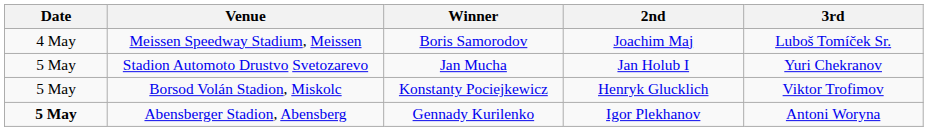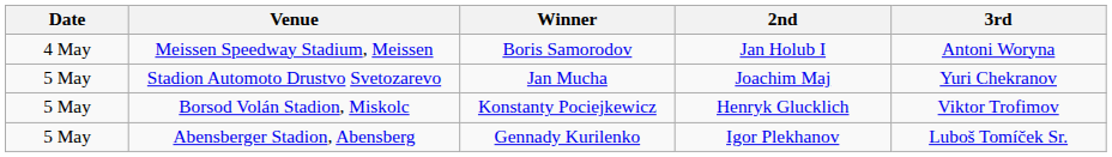Meissen Speedway Stadium, Meissen | 2nd: Joachim Maj -> Jan Holub I
Meissen Speedway Stadium, Meissen | 3rd: Luboš Tomíček Sr. -> Antoni Woryna
Stadion Automoto Drustvo Svetozarevo | 2nd: Jan Holub I -> Joachim Maj
Abensberger Stadion, Abensberg | Date: bold -> normal
Abensberger Stadion, Abensberg | 3rd: Antoni Woryna -> Luboš Tomíček Sr.
